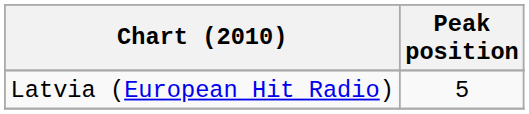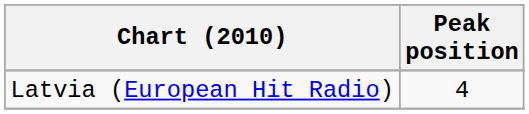Latvia (European Hit Radio) | Peak position: 5 -> 4
